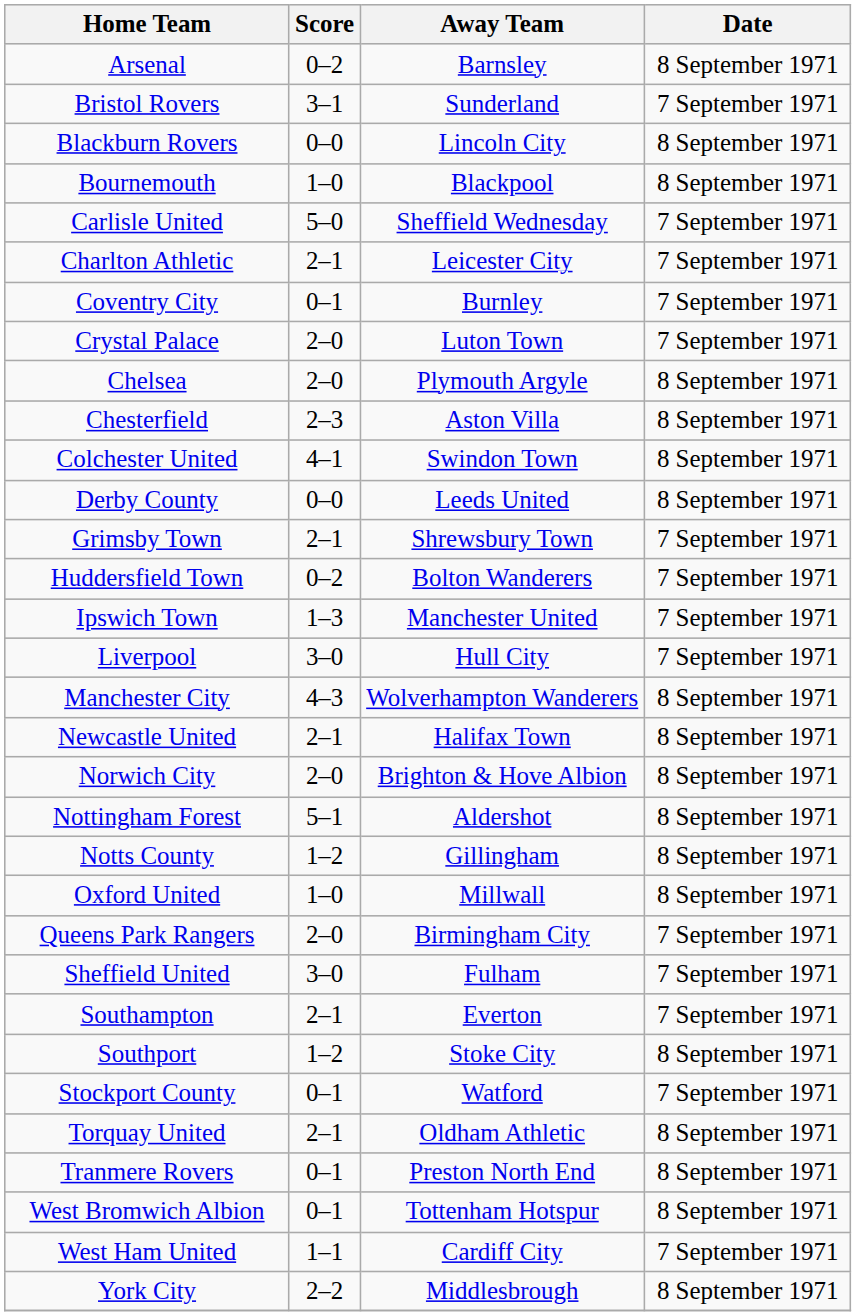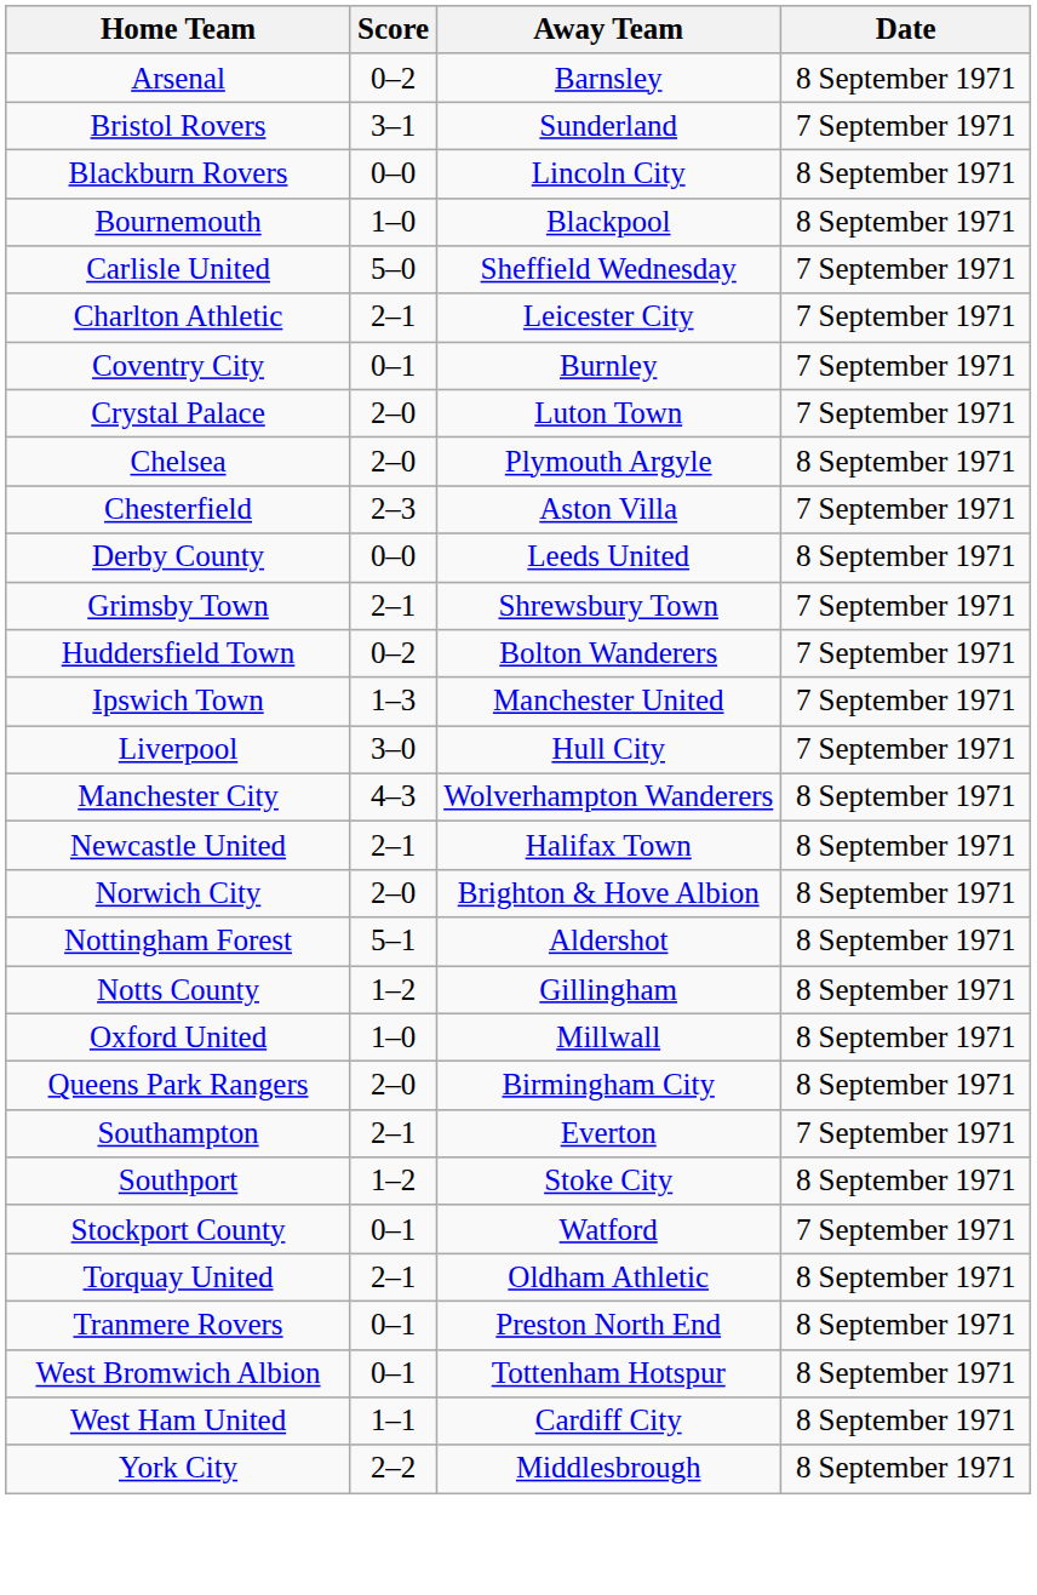Chesterfield | Date: 8 September 1971 -> 7 September 1971
- row: Colchester United | 4–1 | Swindon Town | 8 September 1971
Queens Park Rangers | Date: 7 September 1971 -> 8 September 1971
- row: Sheffield United | 3–0 | Fulham | 7 September 1971
West Ham United | Date: 7 September 1971 -> 8 September 1971
